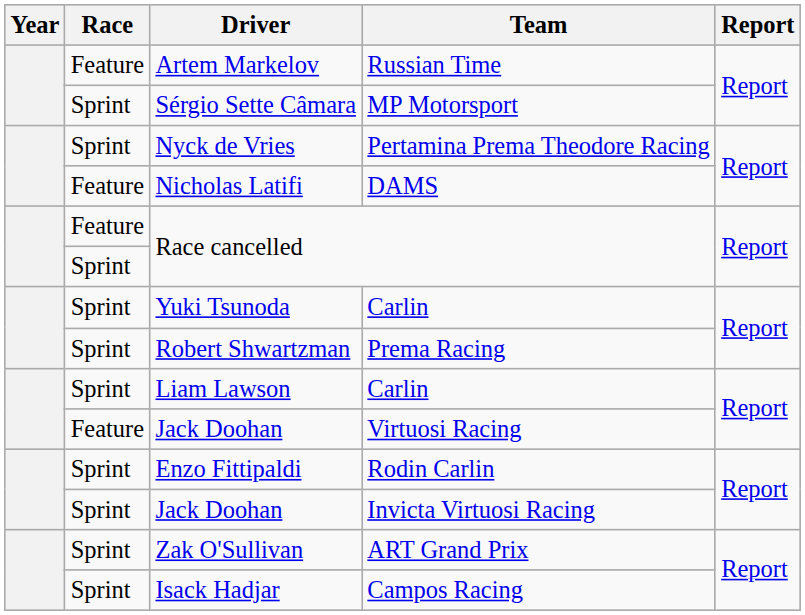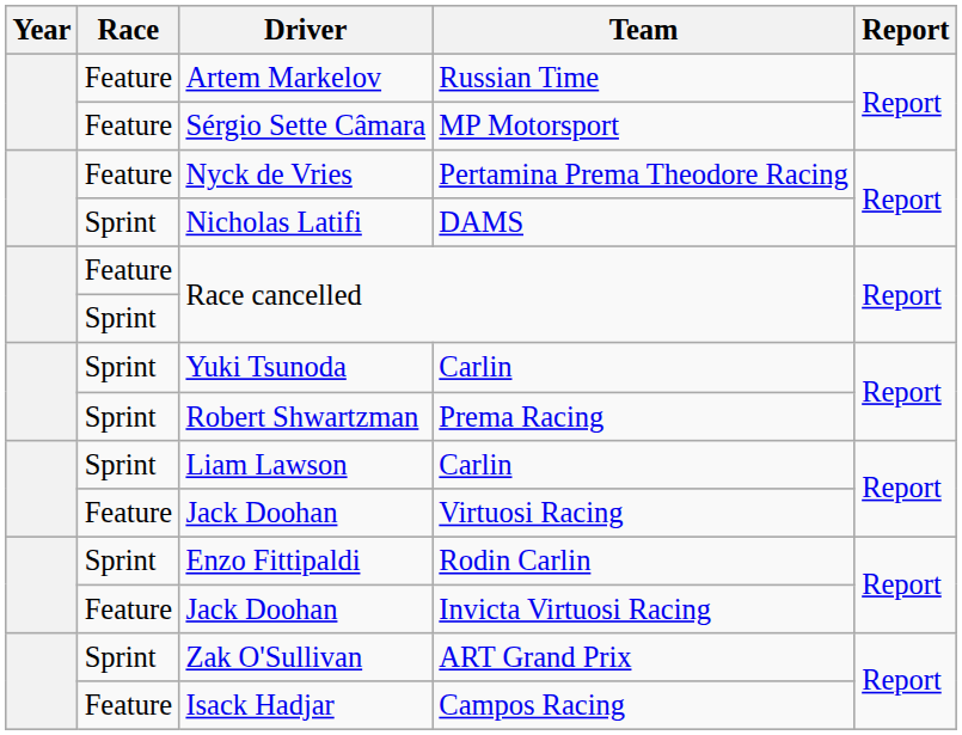Sérgio Sette Câmara | Race: Sprint -> Feature
Nyck de Vries | Race: Sprint -> Feature
Nicholas Latifi | Race: Feature -> Sprint
Jack Doohan / Invicta Virtuosi Racing | Race: Sprint -> Feature
Isack Hadjar | Race: Sprint -> Feature
